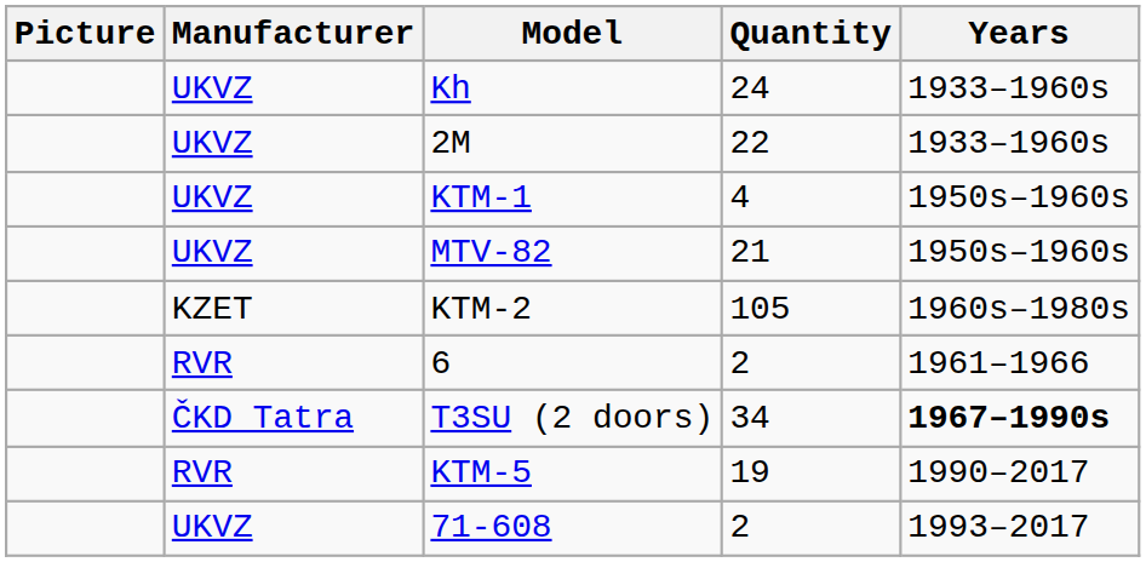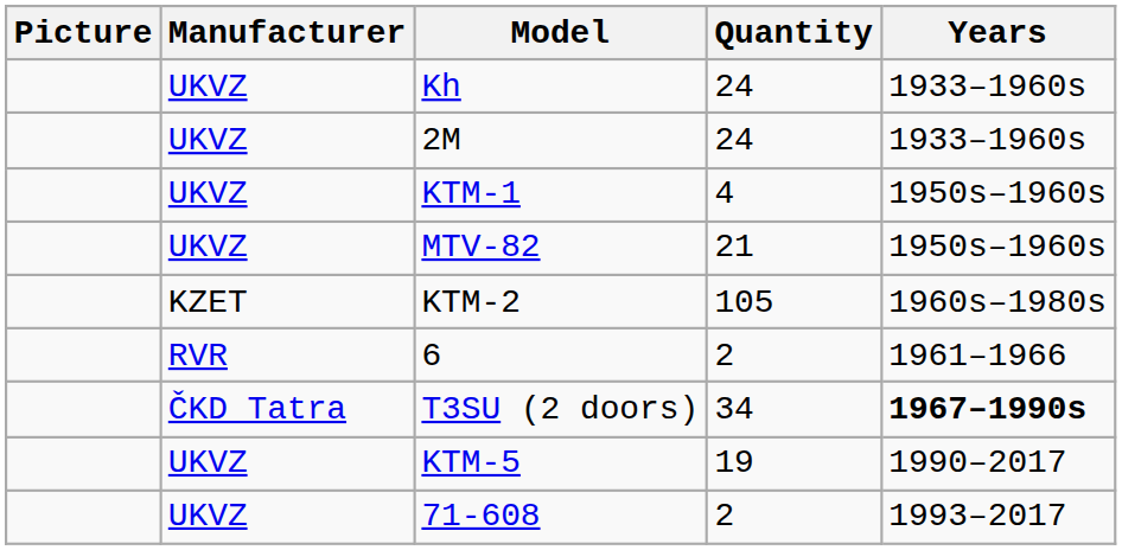2M | Quantity: 22 -> 24
KTM-5 | Manufacturer: RVR -> UKVZ
